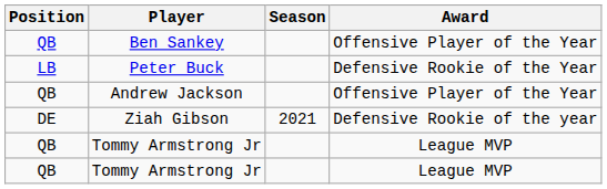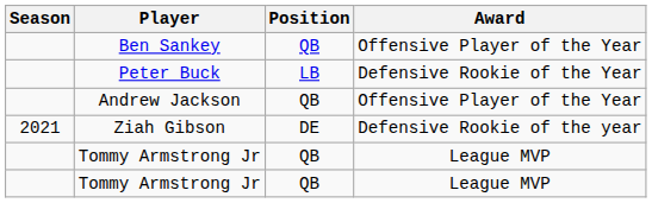columns swapped: Season <-> Position
